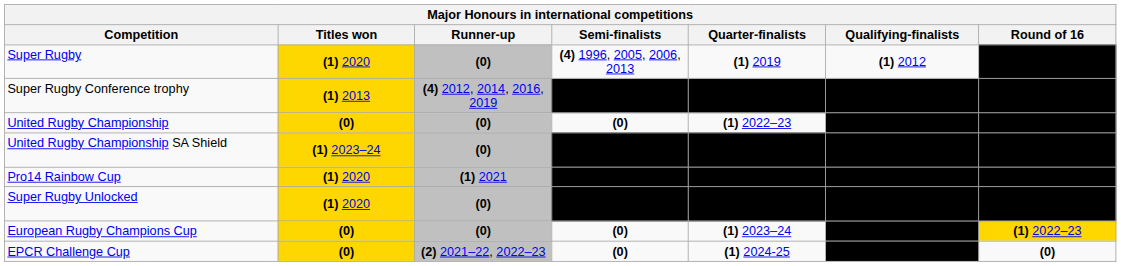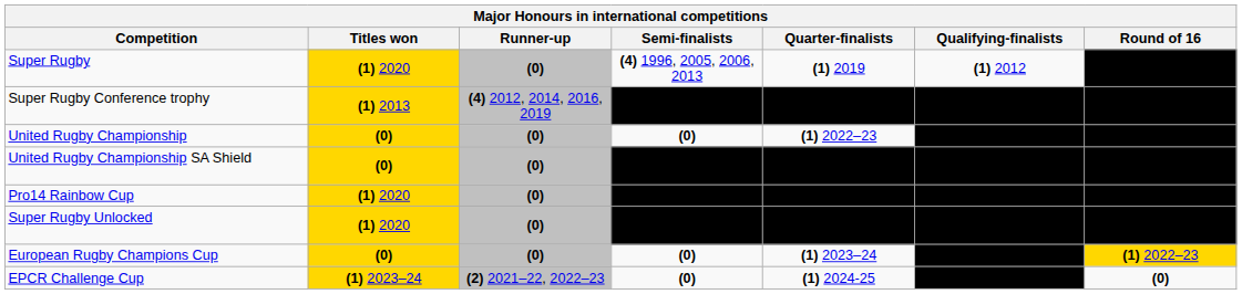United Rugby Championship SA Shield | Titles won: (1) 2023–24 -> (0)
Pro14 Rainbow Cup | Runner-up: (1) 2021 -> (0)
EPCR Challenge Cup | Titles won: (0) -> (1) 2023–24
